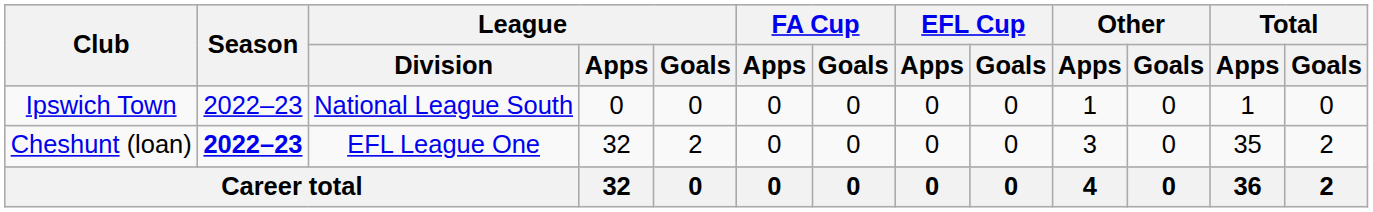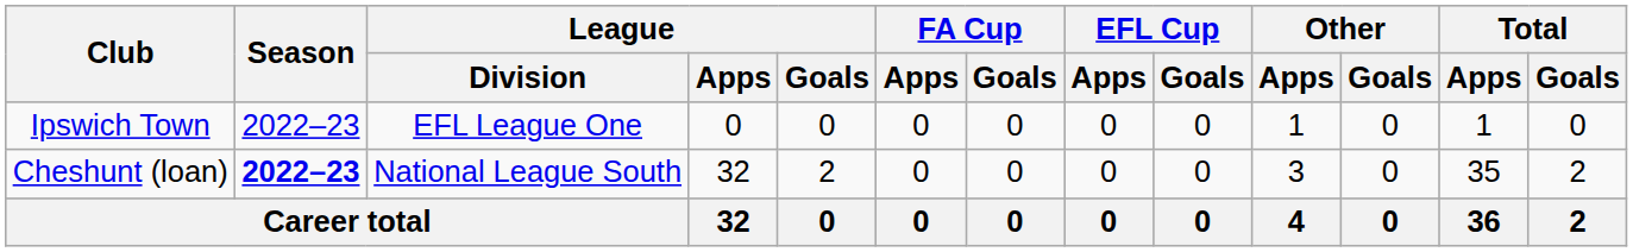Ipswich Town | League / Division: National League South -> EFL League One
Cheshunt (loan) | League / Division: EFL League One -> National League South
